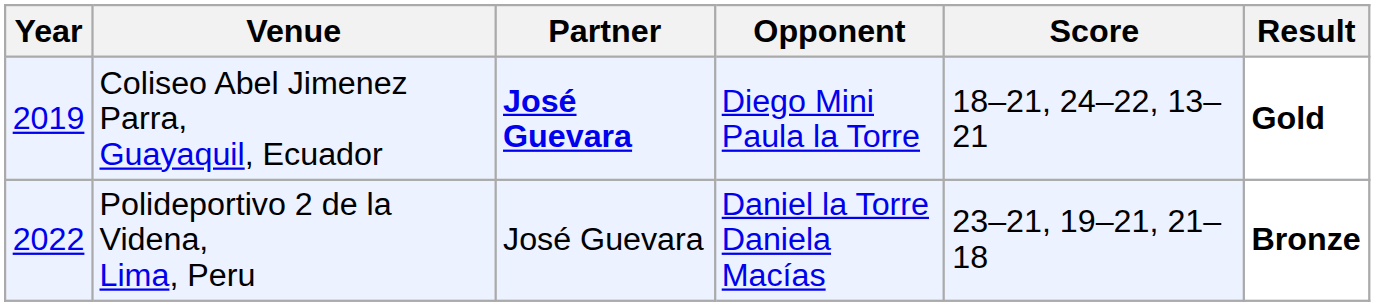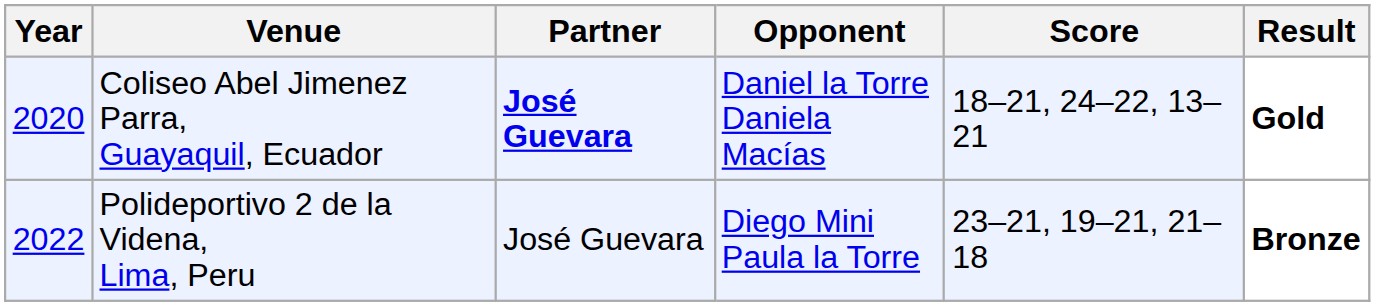Coliseo Abel Jimenez Parra, Guayaquil, Ecuador | Year: 2019 -> 2020
Coliseo Abel Jimenez Parra, Guayaquil, Ecuador | Opponent: Diego Mini Paula la Torre -> Daniel la Torre Daniela Macías
Polideportivo 2 de la Videna, Lima, Peru | Opponent: Daniel la Torre Daniela Macías -> Diego Mini Paula la Torre
